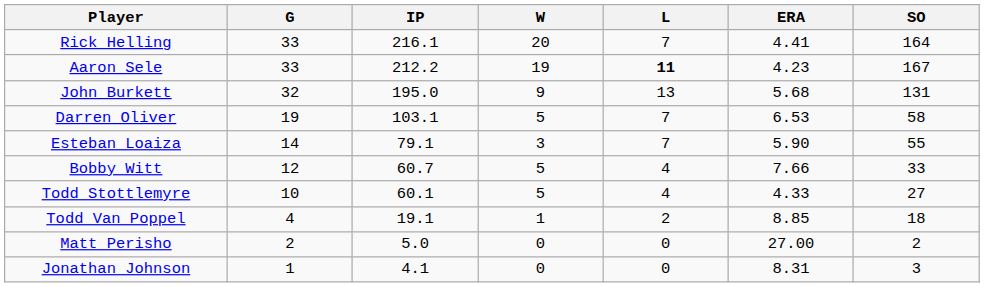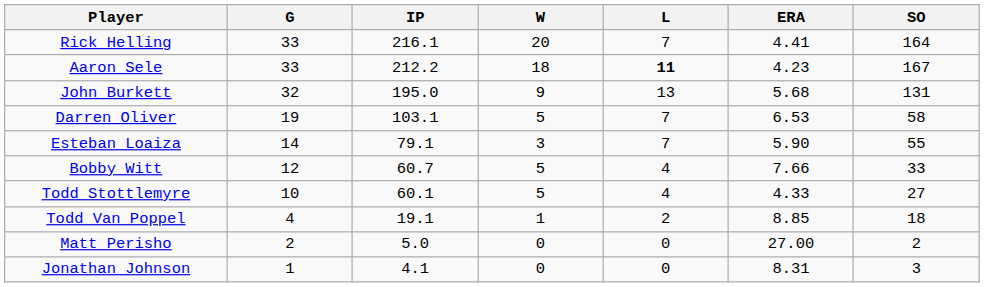Aaron Sele | W: 19 -> 18
